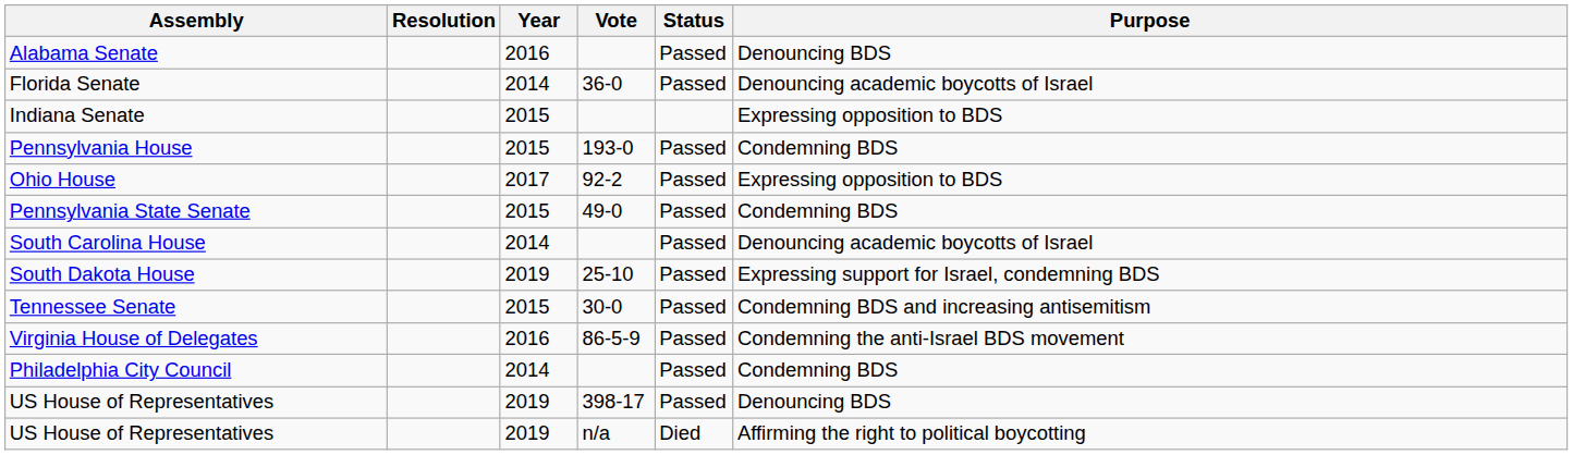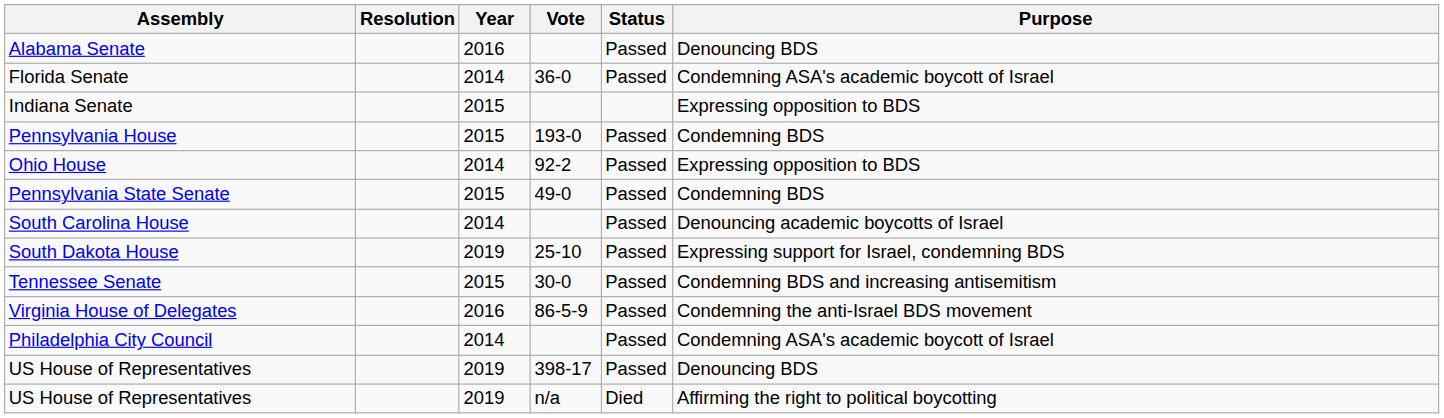Florida Senate | Purpose: Denouncing academic boycotts of Israel -> Condemning ASA's academic boycott of Israel
Ohio House | Year: 2017 -> 2014
Philadelphia City Council | Purpose: Condemning BDS -> Condemning ASA's academic boycott of Israel
